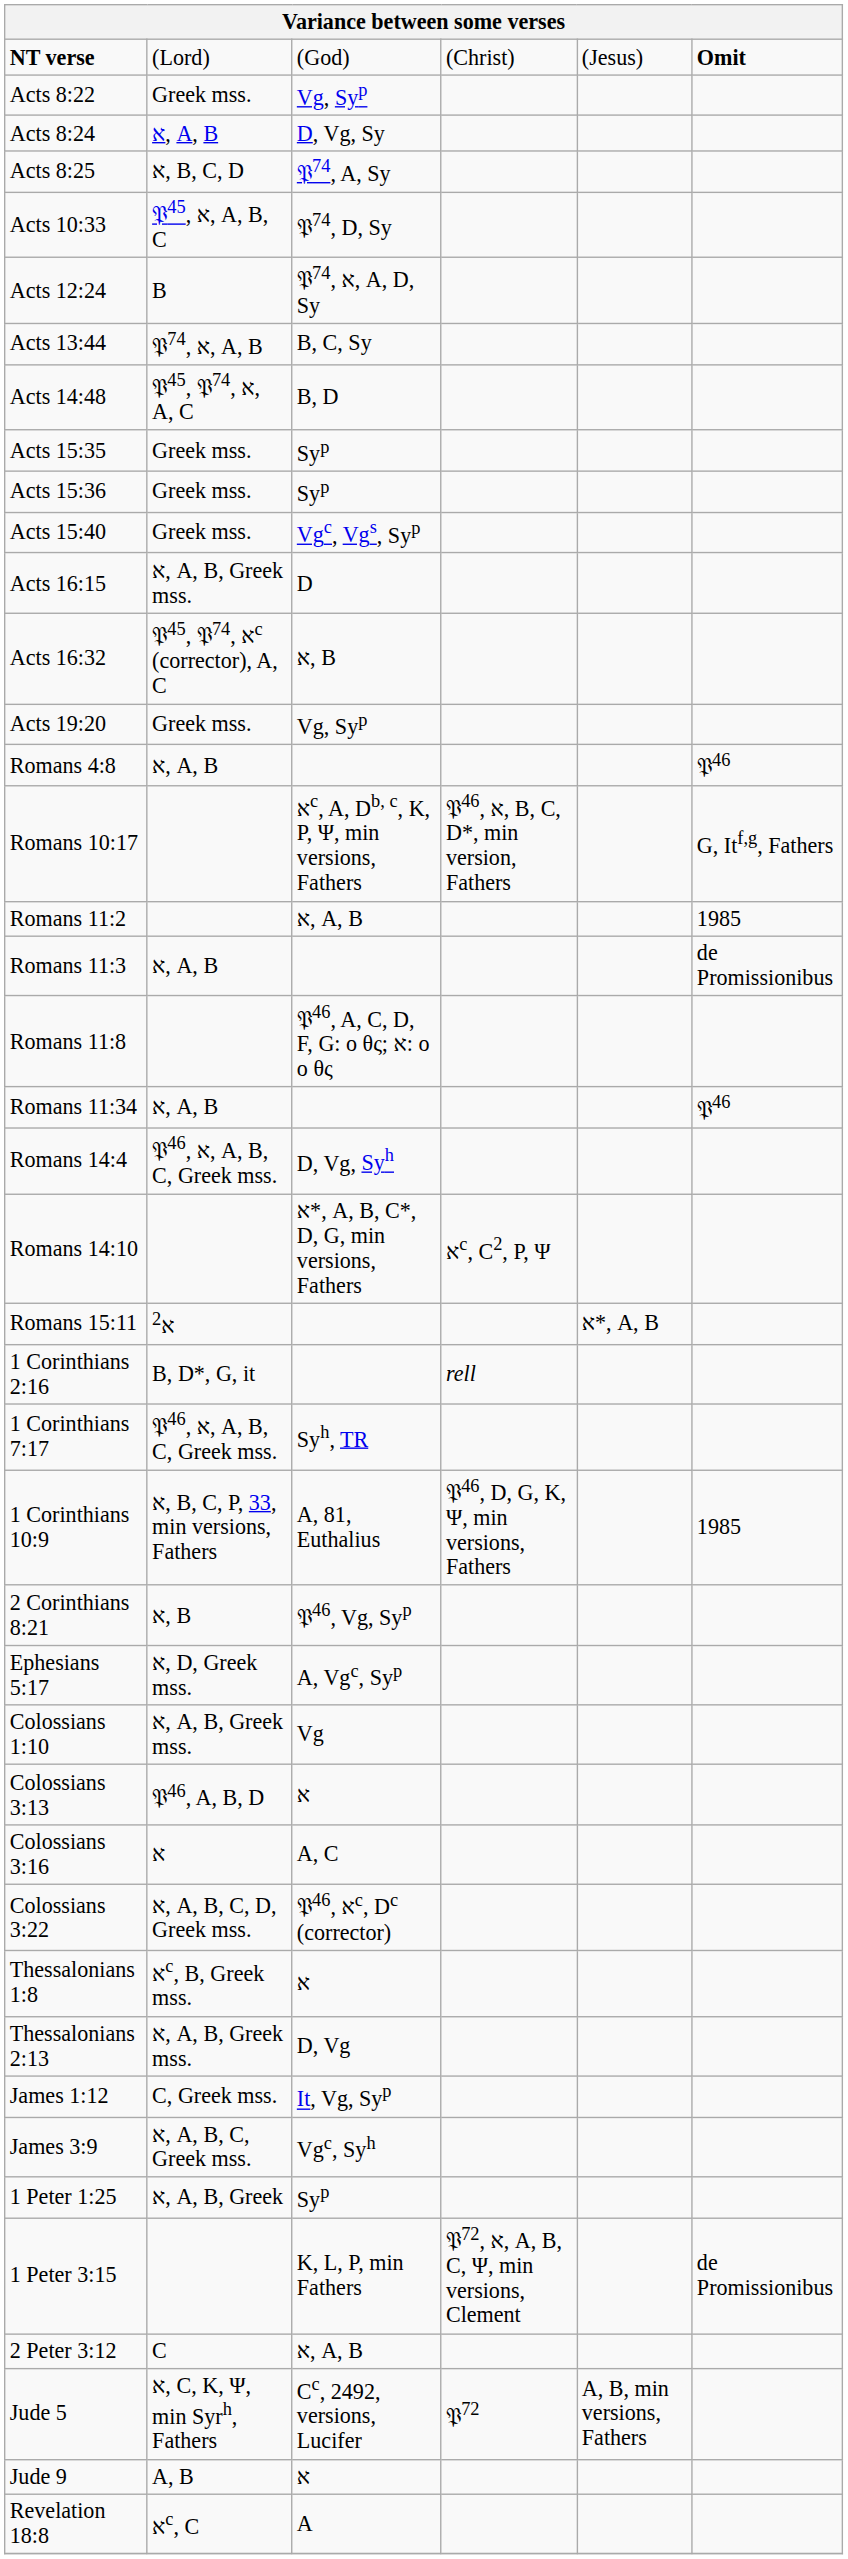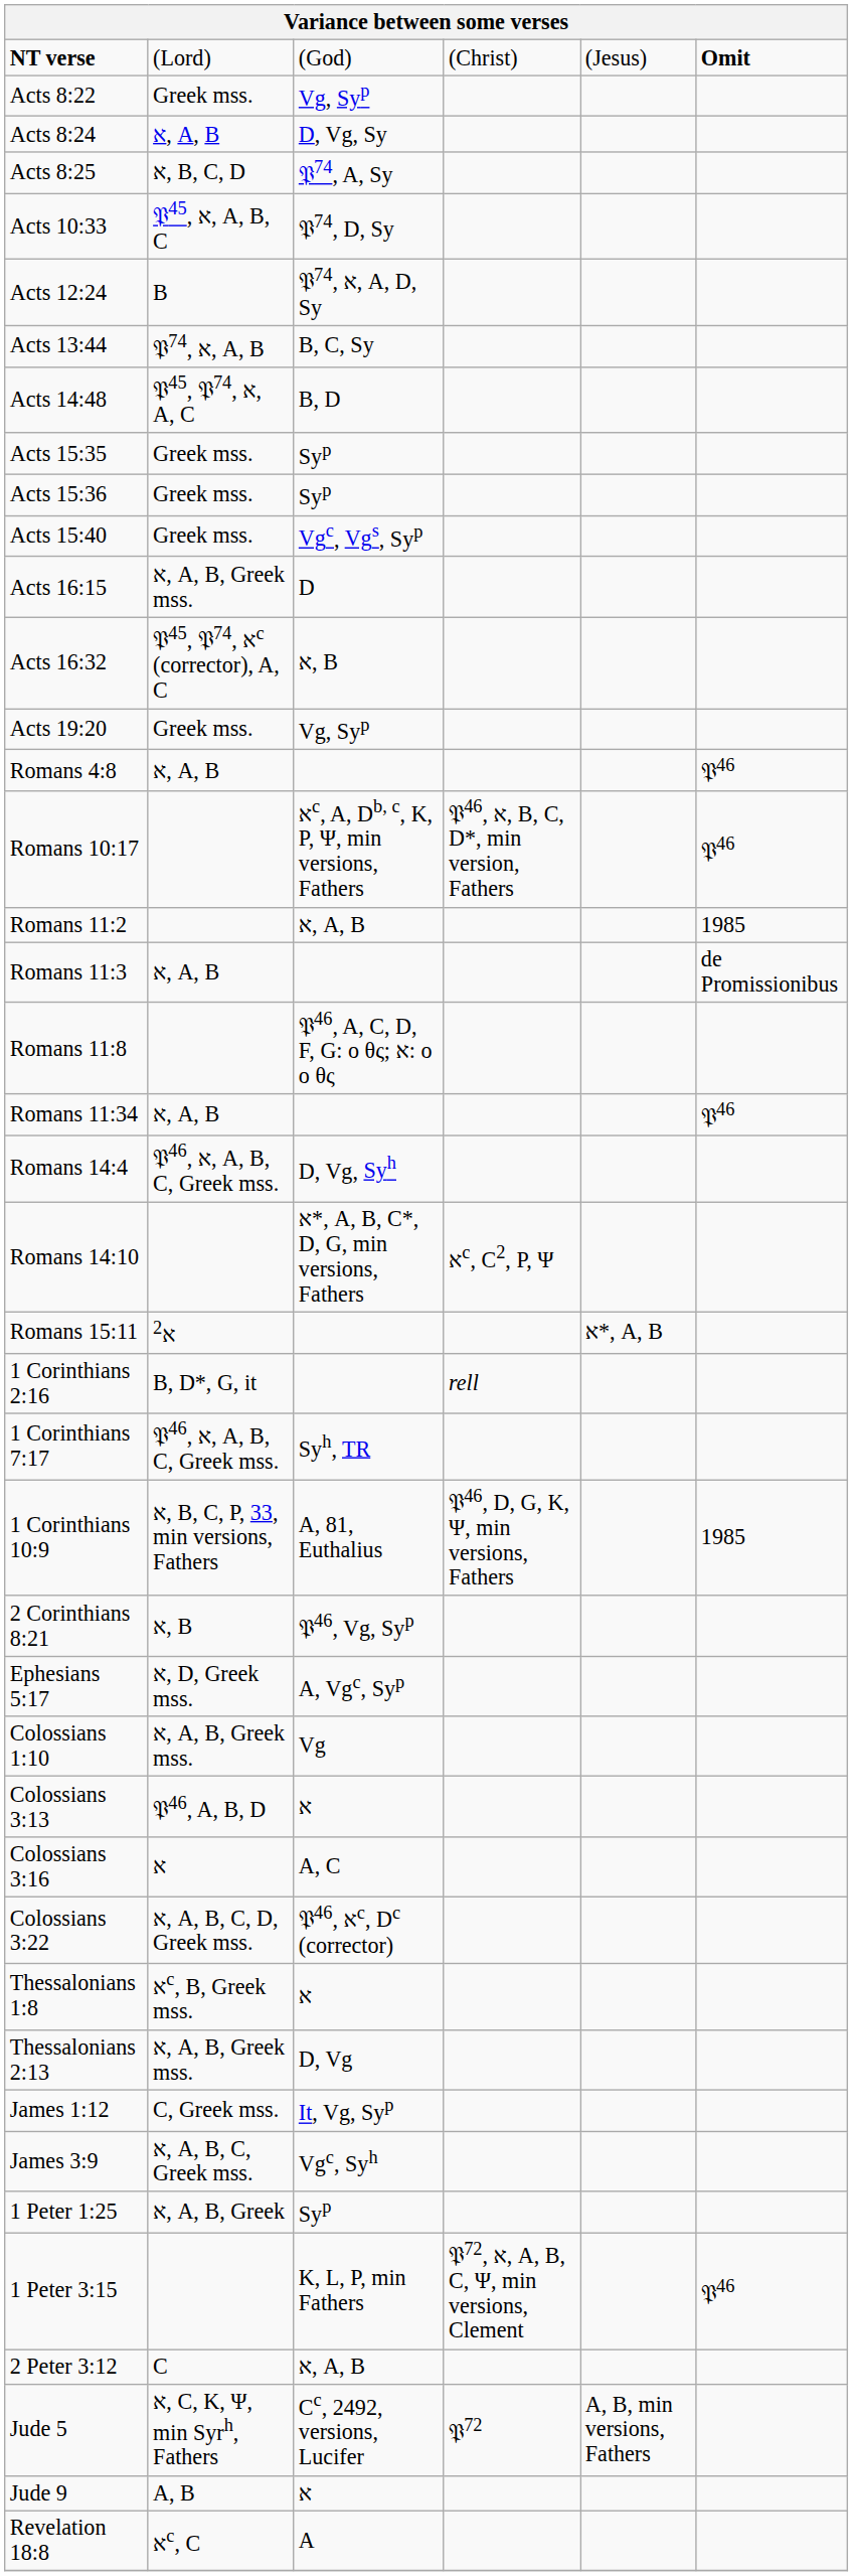Romans 10:17 | column 6: G, Itf,g, Fathers -> 𝔓46
1 Peter 3:15 | column 6: de Promissionibus -> 𝔓46
